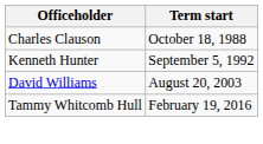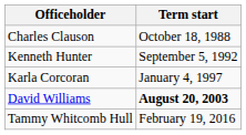+ row: Karla Corcoran | January 4, 1997
David Williams | Term start: normal -> bold
